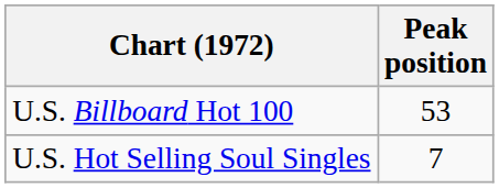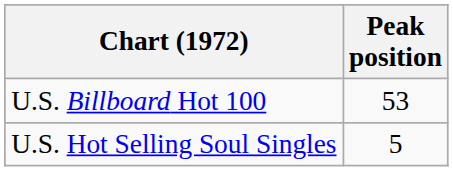U.S. Hot Selling Soul Singles | Peak position: 7 -> 5
